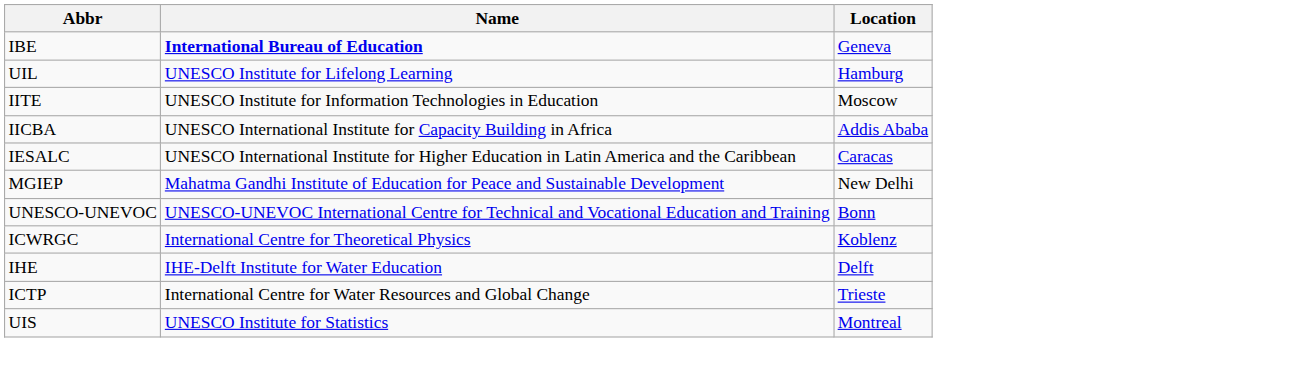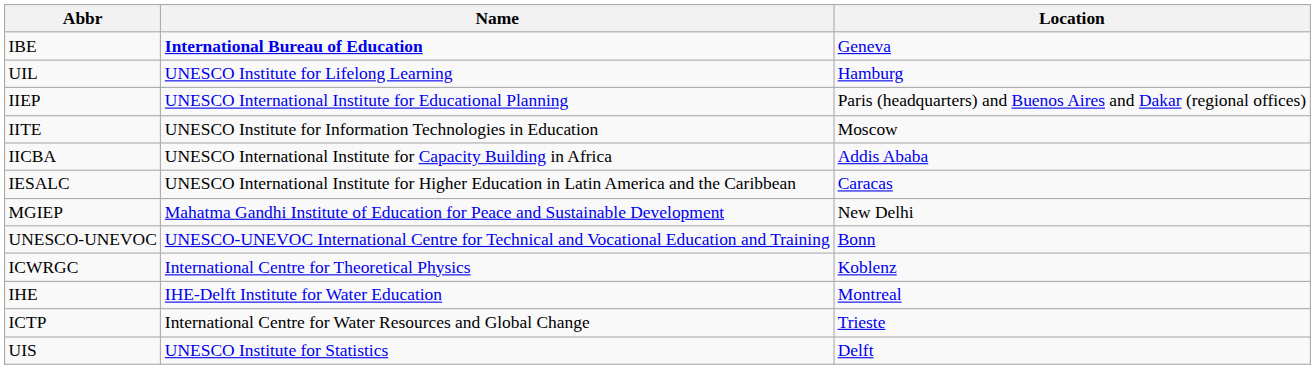+ row: IIEP | UNESCO International Institute for Educational Planning | Paris (headquarters) and Buenos Aires and Dakar (regional offices)
IHE | Location: Delft -> Montreal
UIS | Location: Montreal -> Delft
